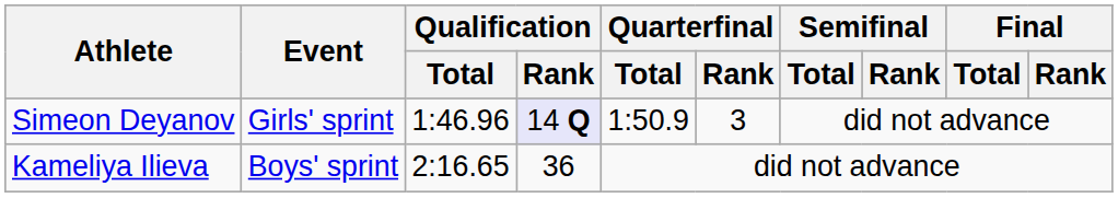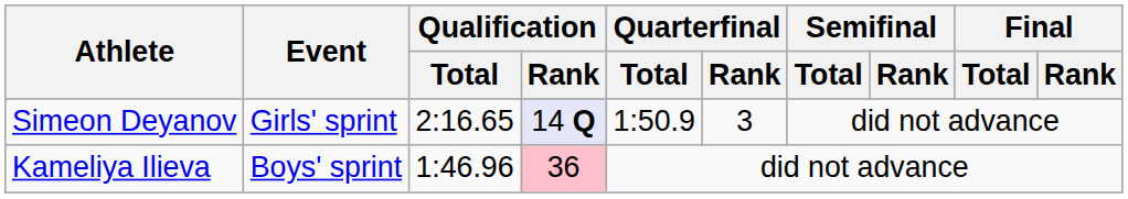Simeon Deyanov | Qualification / Total: 1:46.96 -> 2:16.65
Kameliya Ilieva | Qualification / Total: 2:16.65 -> 1:46.96
Kameliya Ilieva | Qualification / Rank: no background -> pink background
